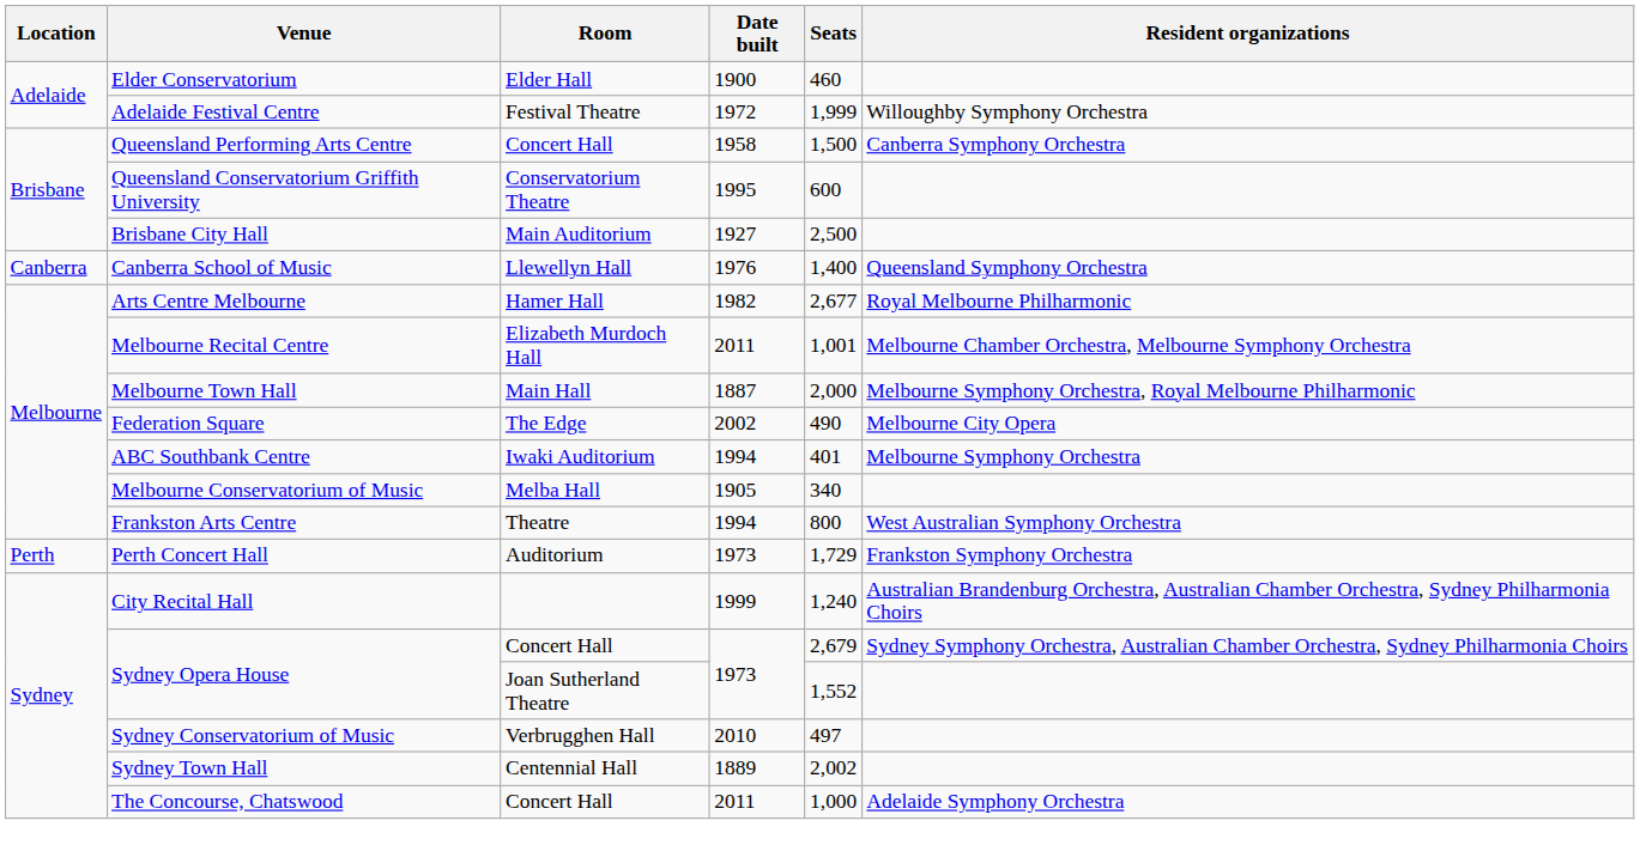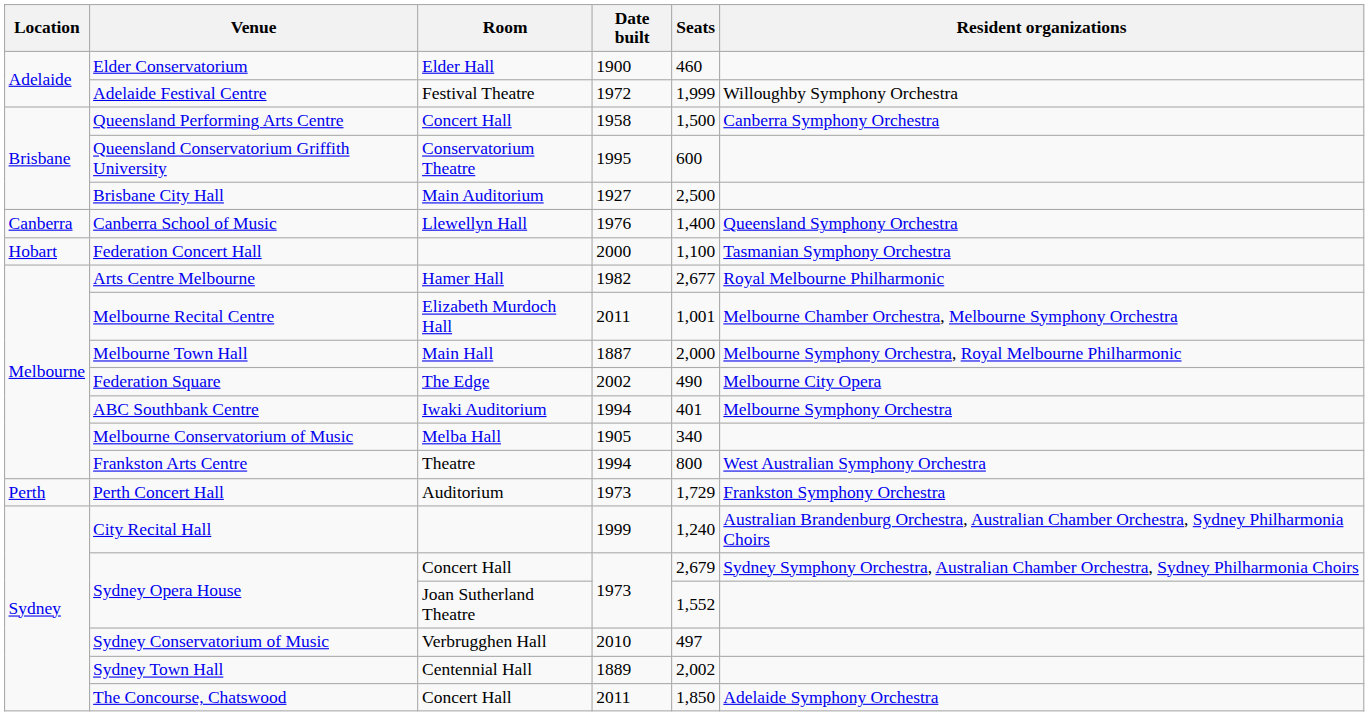+ row: Hobart | Federation Concert Hall | 2000 | 1,100 | Tasmanian Symphony Orchestra
The Concourse, Chatswood | Seats: 1,000 -> 1,850
